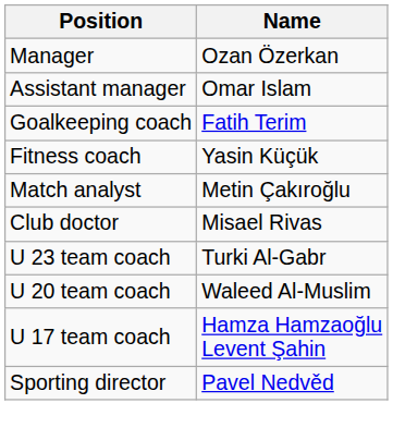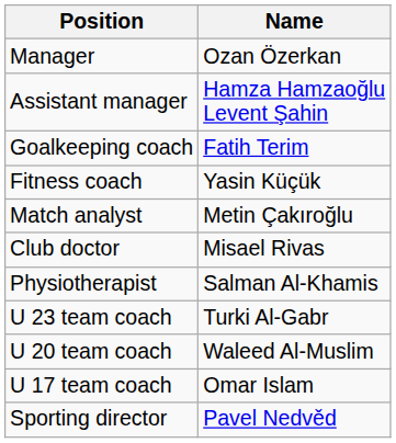Assistant manager | Name: Omar Islam -> Hamza Hamzaoğlu Levent Şahin
+ row: Physiotherapist | Salman Al-Khamis
U 17 team coach | Name: Hamza Hamzaoğlu Levent Şahin -> Omar Islam
